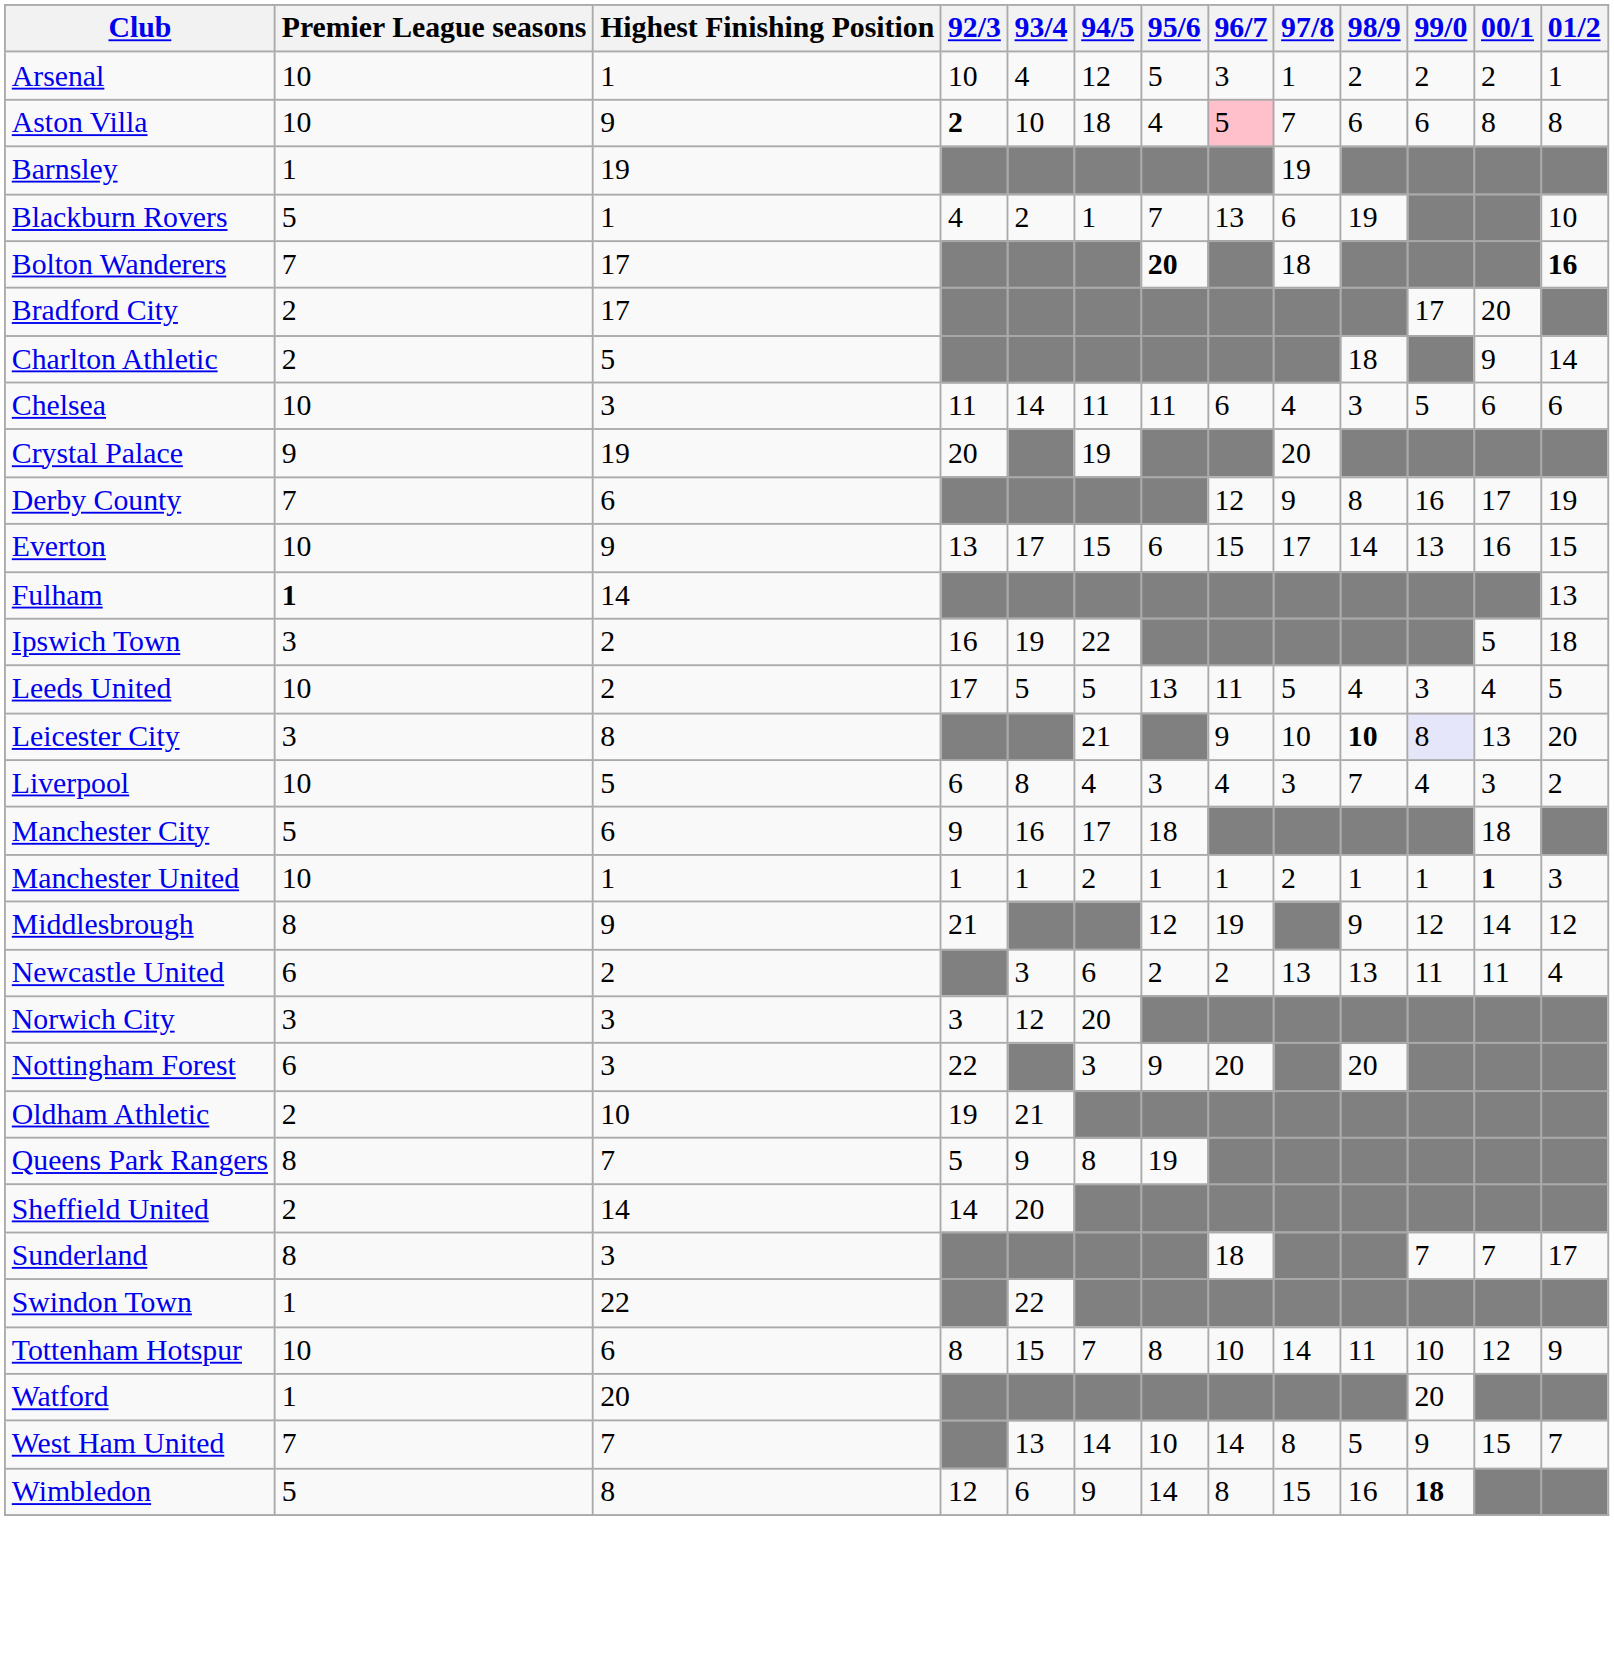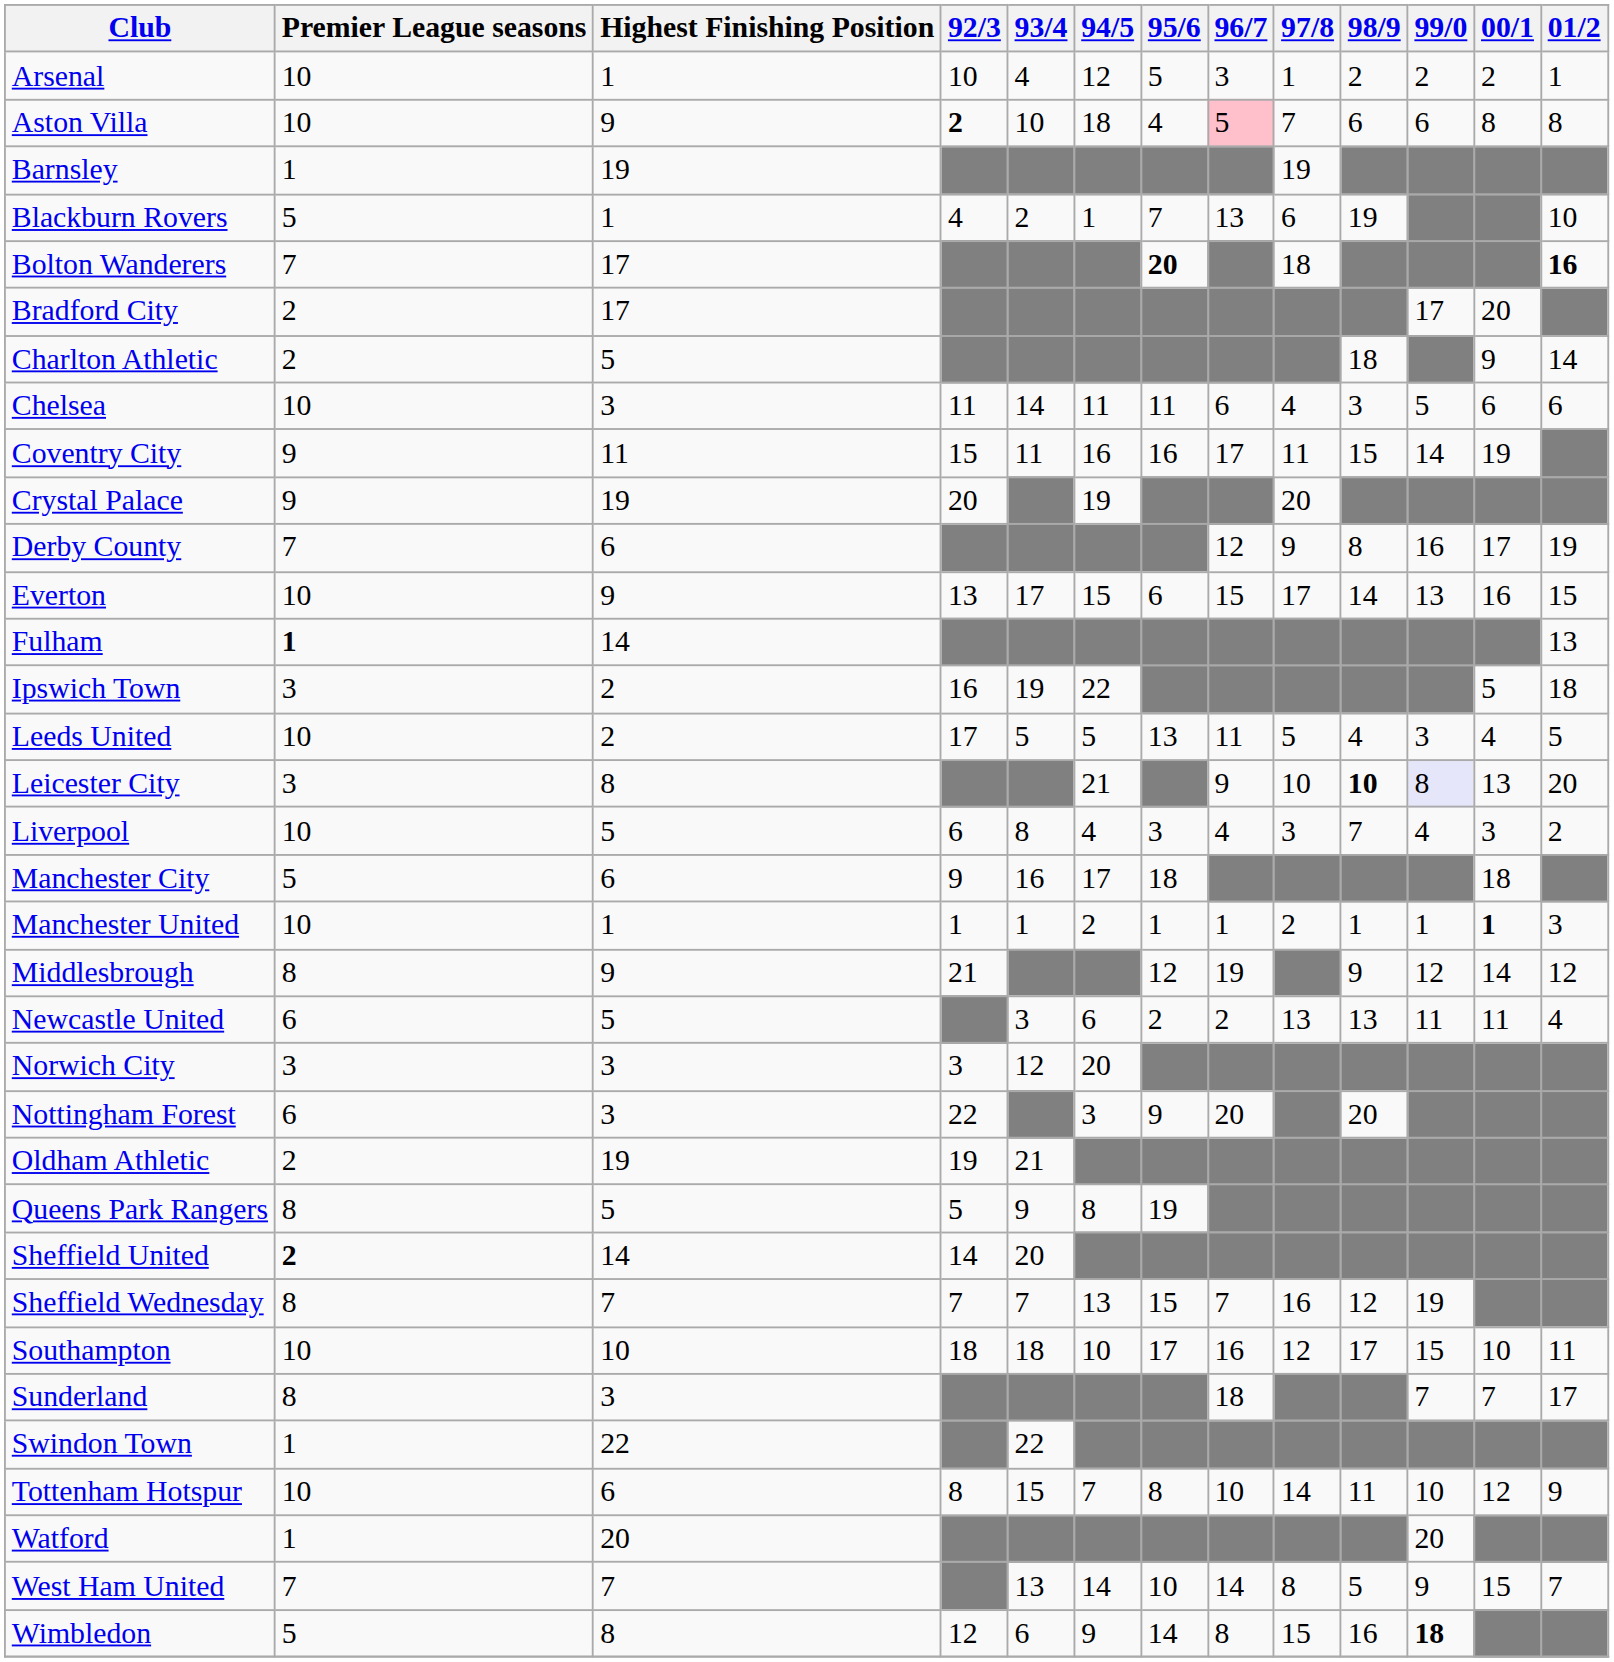+ row: Coventry City | 9 | 11 | 15 | 11 | 16 | 16 | 17 | 11 | 15 | 14 | 19
Newcastle United | Highest Finishing Position: 2 -> 5
Oldham Athletic | Highest Finishing Position: 10 -> 19
Queens Park Rangers | Highest Finishing Position: 7 -> 5
Sheffield United | Premier League seasons: normal -> bold
+ row: Sheffield Wednesday | 8 | 7 | 7 | 7 | 13 | 15 | 7 | 16 | 12 | 19
+ row: Southampton | 10 | 10 | 18 | 18 | 10 | 17 | 16 | 12 | 17 | 15 | 10 | 11
